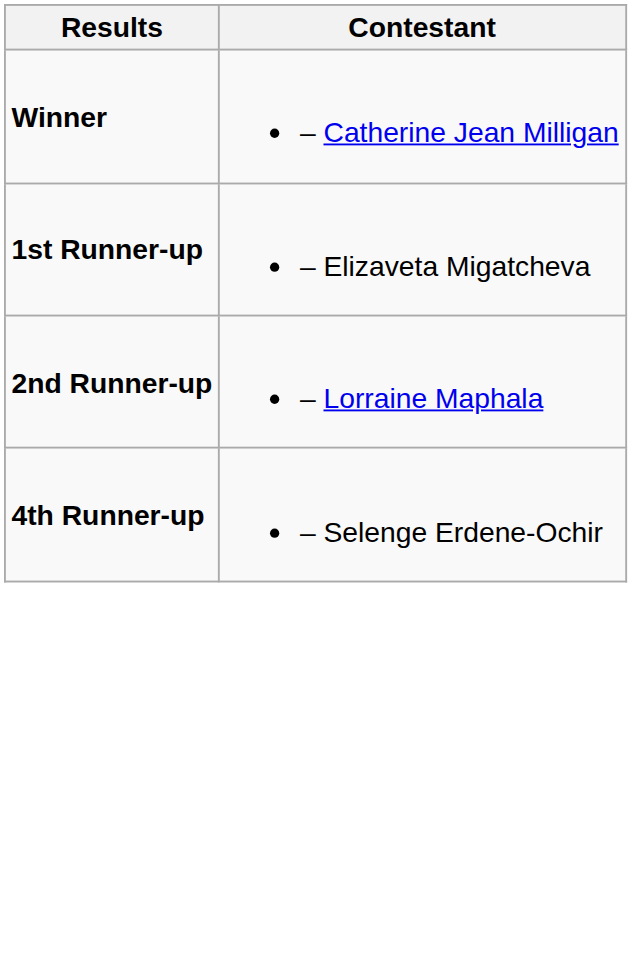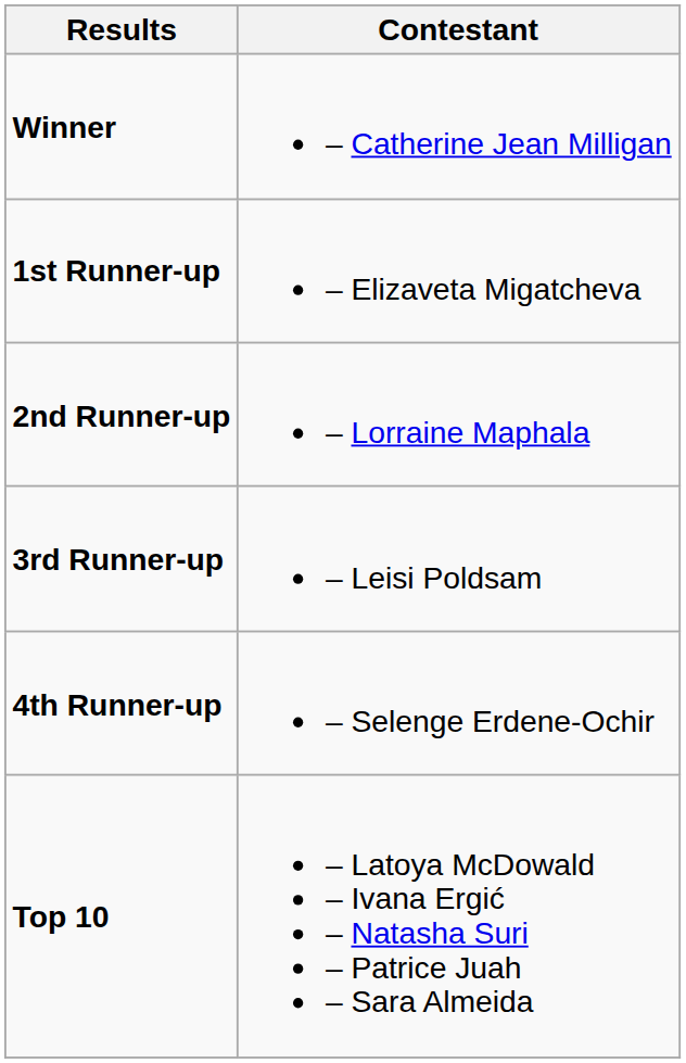+ row: 3rd Runner-up | – Leisi Poldsam
+ row: Top 10 | – Latoya McDowald – Ivana Ergić – Natasha Suri – Patrice Juah – Sara Almeida
